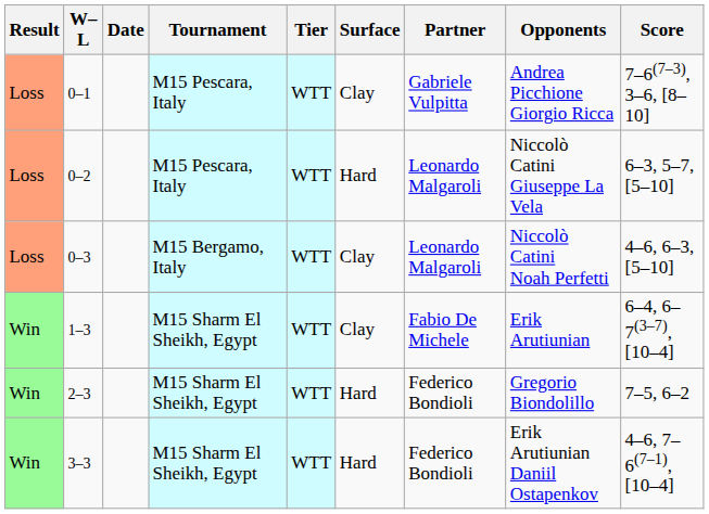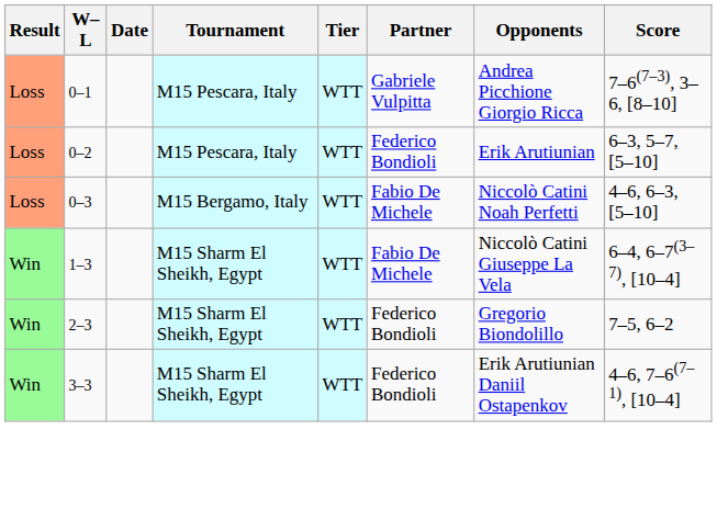- column: Surface | Clay | Hard | Clay | Clay | Hard | Hard
0–2 | Partner: Leonardo Malgaroli -> Federico Bondioli
0–2 | Opponents: Niccolò Catini Giuseppe La Vela -> Erik Arutiunian
0–3 | Partner: Leonardo Malgaroli -> Fabio De Michele
1–3 | Opponents: Erik Arutiunian -> Niccolò Catini Giuseppe La Vela
